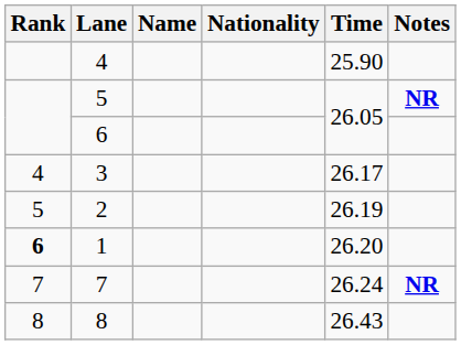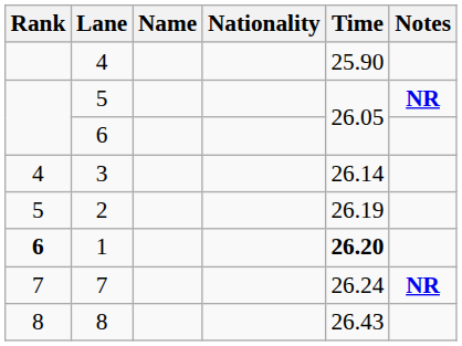3 | Time: 26.17 -> 26.14
1 | Time: normal -> bold
